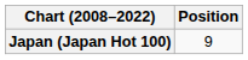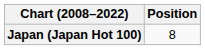Japan (Japan Hot 100) | Position: 9 -> 8
